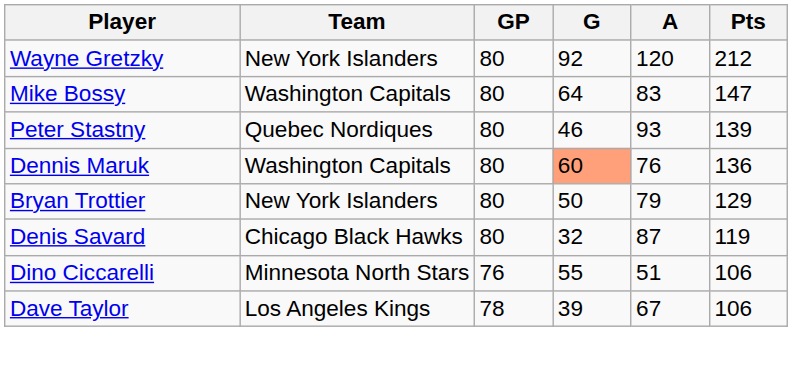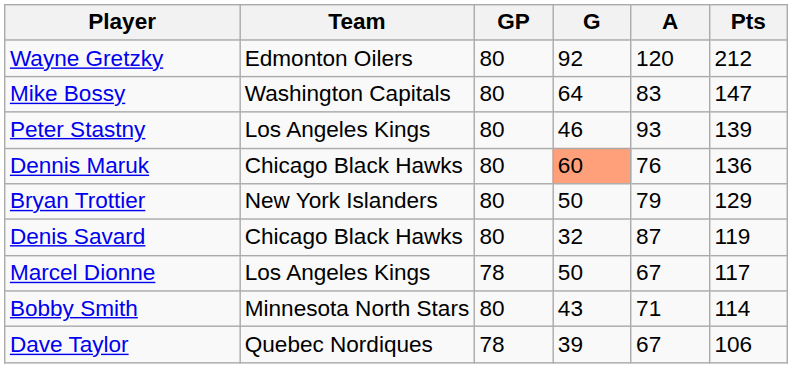Wayne Gretzky | Team: New York Islanders -> Edmonton Oilers
Peter Stastny | Team: Quebec Nordiques -> Los Angeles Kings
Dennis Maruk | Team: Washington Capitals -> Chicago Black Hawks
+ row: Marcel Dionne | Los Angeles Kings | 78 | 50 | 67 | 117
+ row: Bobby Smith | Minnesota North Stars | 80 | 43 | 71 | 114
- row: Dino Ciccarelli | Minnesota North Stars | 76 | 55 | 51 | 106
Dave Taylor | Team: Los Angeles Kings -> Quebec Nordiques
